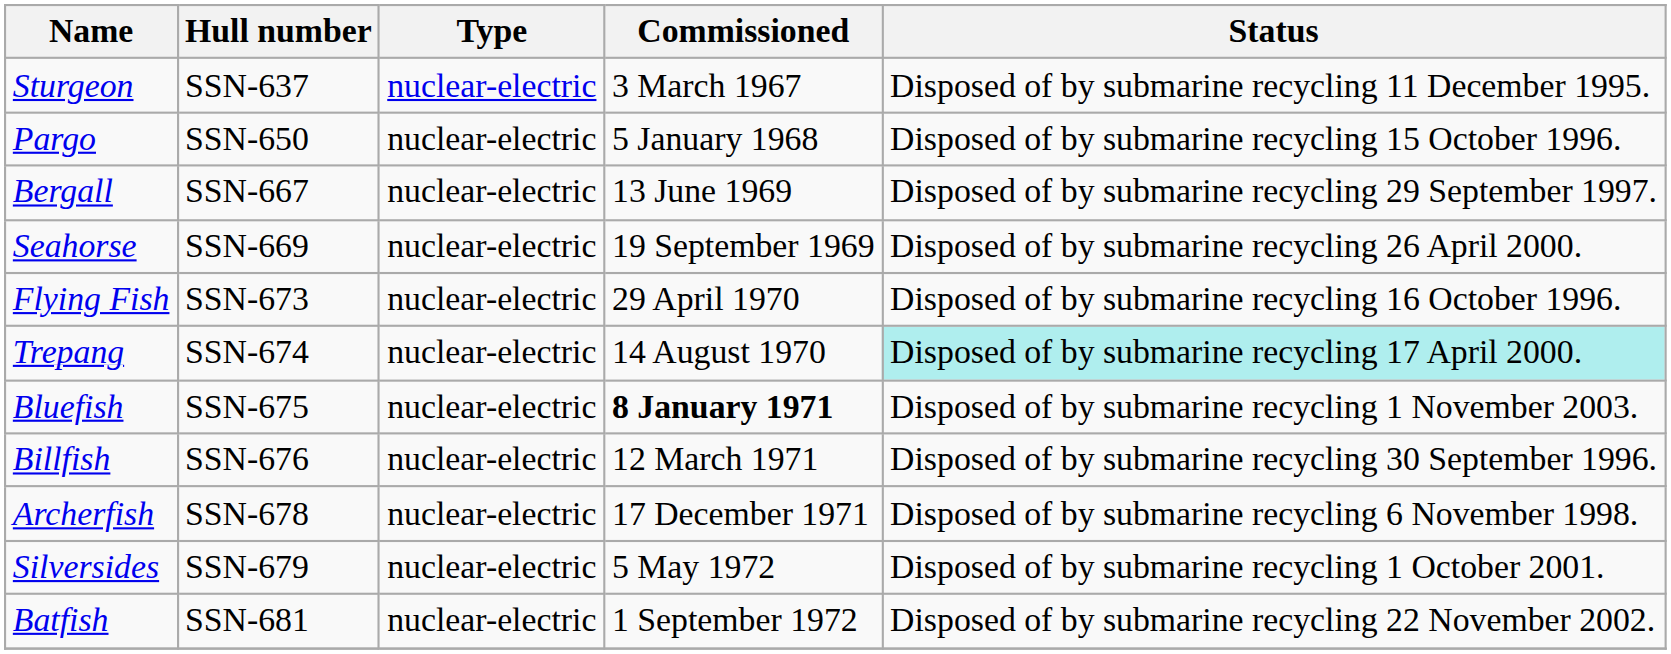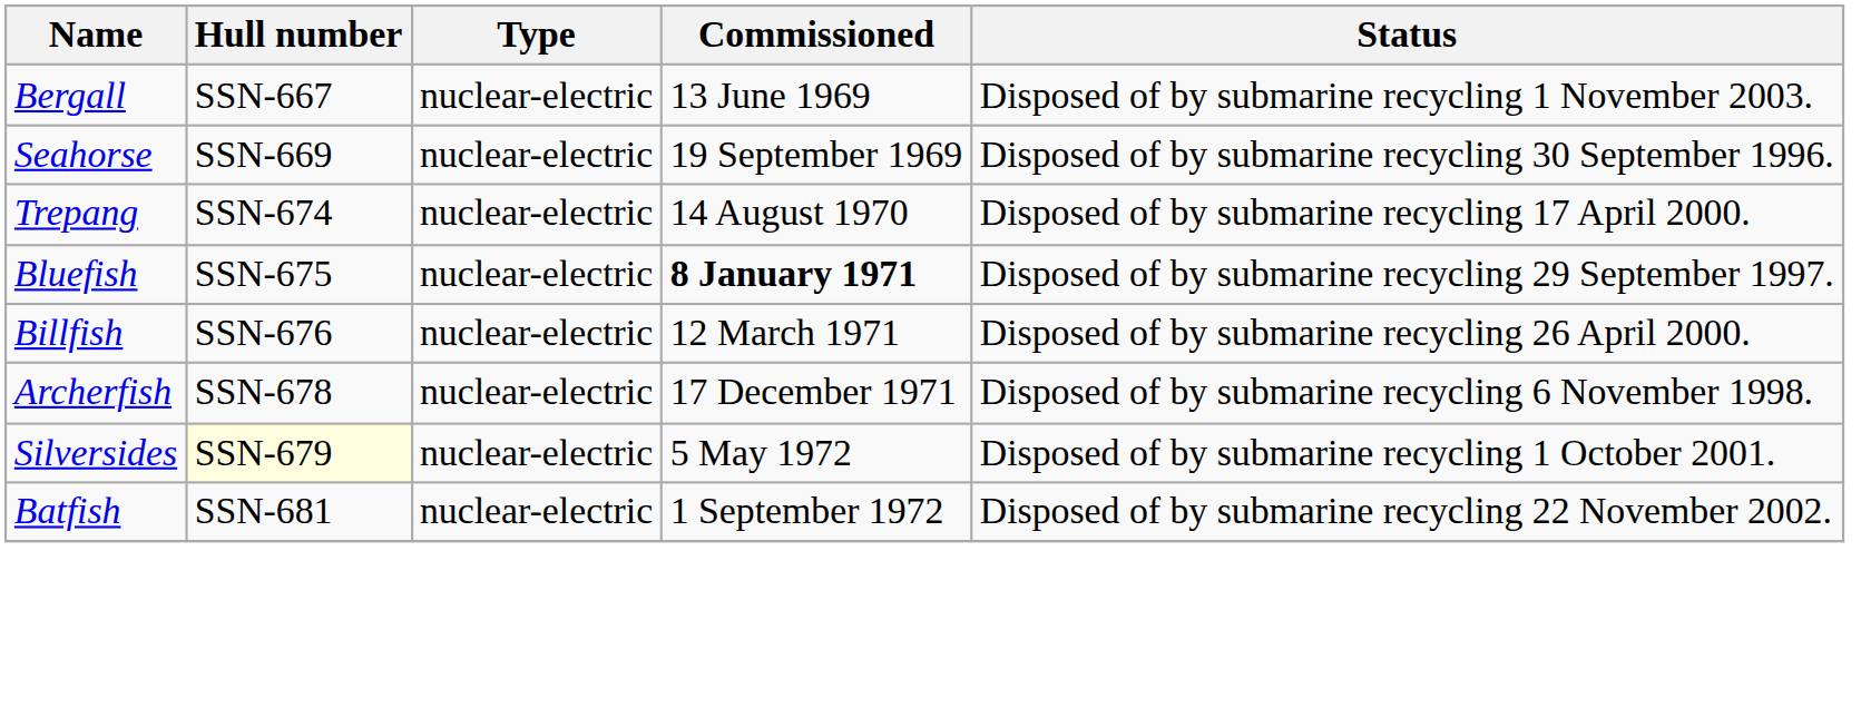- row: Sturgeon | SSN-637 | nuclear-electric | 3 March 1967 | Disposed of by submarine recycling 11 December 1995.
- row: Pargo | SSN-650 | nuclear-electric | 5 January 1968 | Disposed of by submarine recycling 15 October 1996.
Bergall | Status: Disposed of by submarine recycling 29 September 1997. -> Disposed of by submarine recycling 1 November 2003.
Seahorse | Status: Disposed of by submarine recycling 26 April 2000. -> Disposed of by submarine recycling 30 September 1996.
- row: Flying Fish | SSN-673 | nuclear-electric | 29 April 1970 | Disposed of by submarine recycling 16 October 1996.
Trepang | Status: paleturquoise background -> no background
Bluefish | Status: Disposed of by submarine recycling 1 November 2003. -> Disposed of by submarine recycling 29 September 1997.
Billfish | Status: Disposed of by submarine recycling 30 September 1996. -> Disposed of by submarine recycling 26 April 2000.
Silversides | Hull number: no background -> lightyellow background
